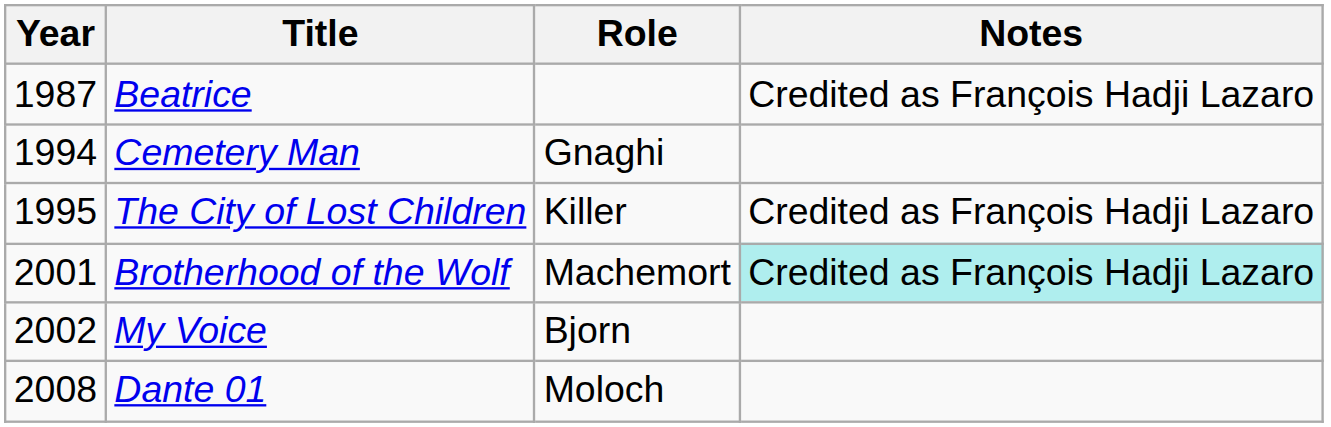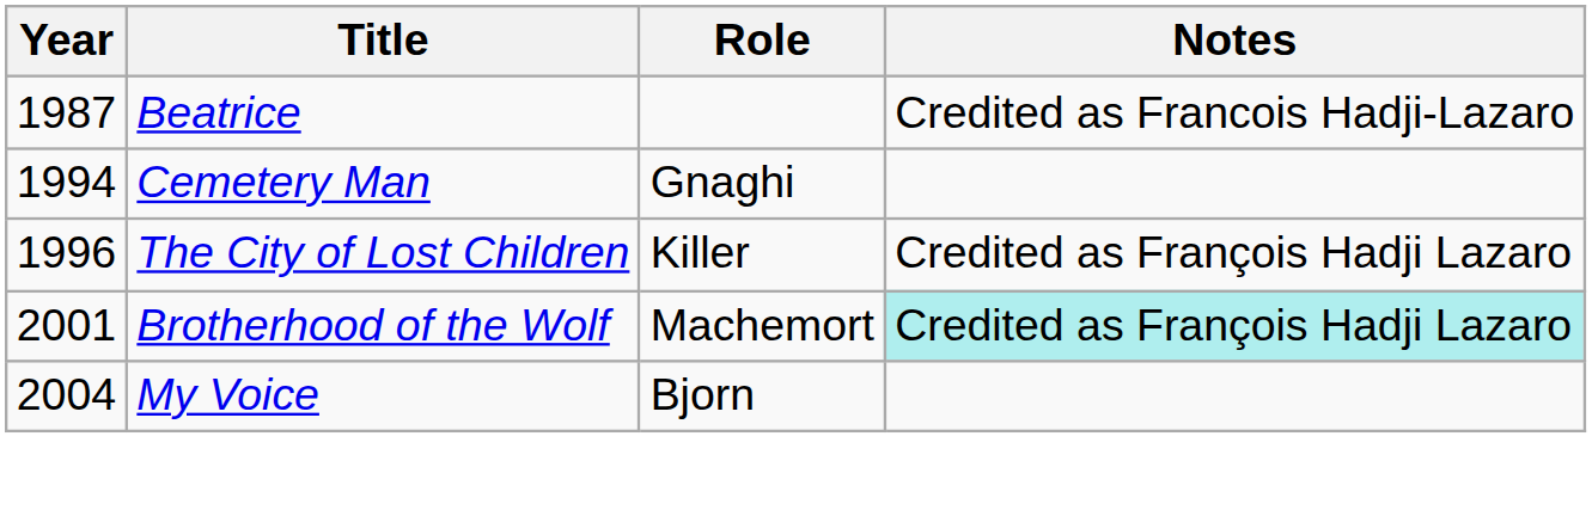Beatrice | Notes: Credited as François Hadji Lazaro -> Credited as Francois Hadji-Lazaro
The City of Lost Children | Year: 1995 -> 1996
My Voice | Year: 2002 -> 2004
- row: 2008 | Dante 01 | Moloch
